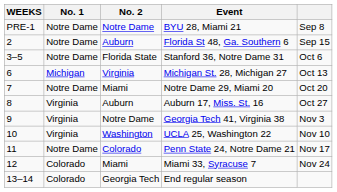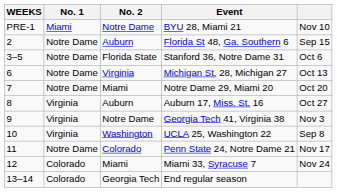BYU 28, Miami 21 | No. 1: Notre Dame -> Miami
BYU 28, Miami 21 | column 5: Sep 8 -> Nov 10
Michigan St. 28, Michigan 27 | No. 1: Michigan -> Notre Dame
UCLA 25, Washington 22 | column 5: Nov 10 -> Sep 8
